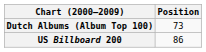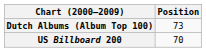US Billboard 200 | Position: 86 -> 70
